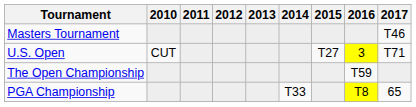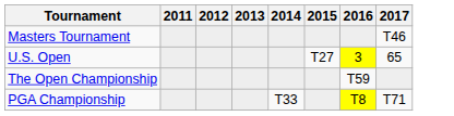- column: 2010 | CUT
U.S. Open | 2017: T71 -> 65
PGA Championship | 2017: 65 -> T71
